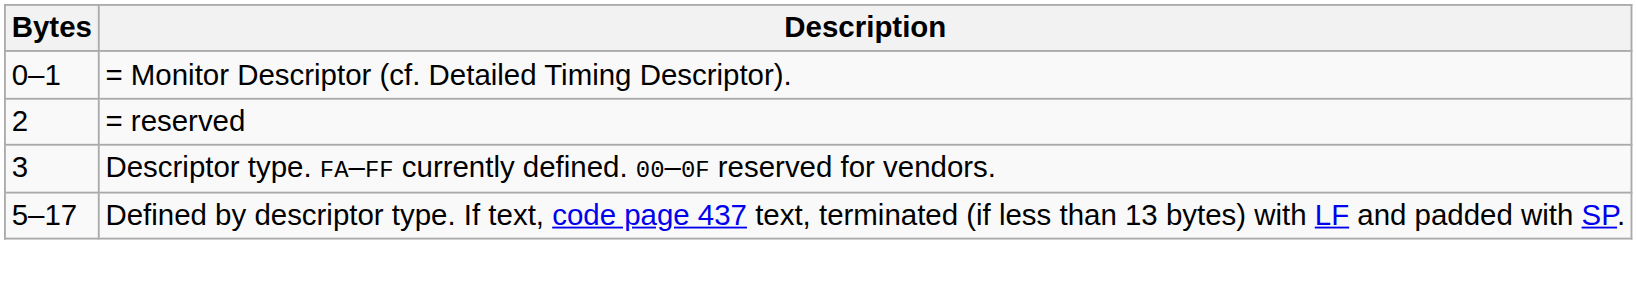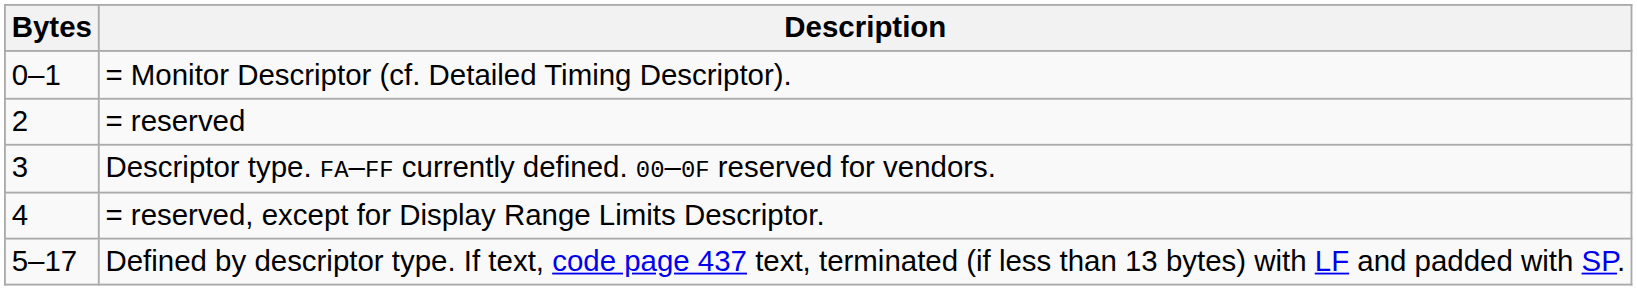+ row: 4 | = reserved, except for Display Range Limits Descriptor.
